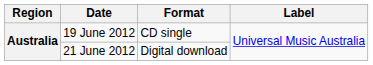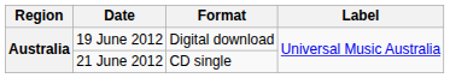19 June 2012 | Format: CD single -> Digital download
21 June 2012 | Format: Digital download -> CD single
